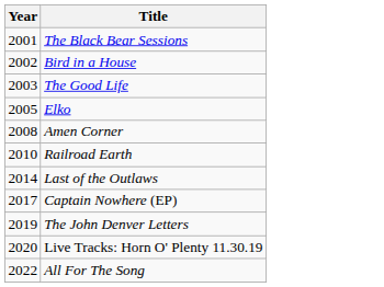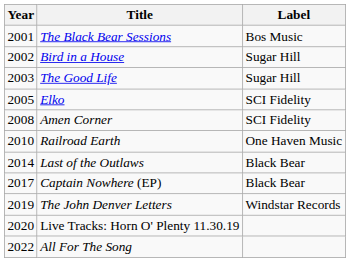+ column: Label | Bos Music | Sugar Hill | Sugar Hill | SCI Fidelity | SCI Fidelity | One Haven Music | Black Bear | Black Bear | Windstar Records
